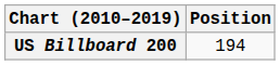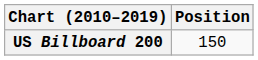US Billboard 200 | Position: 194 -> 150
